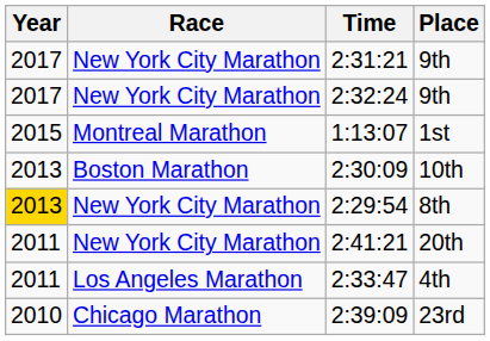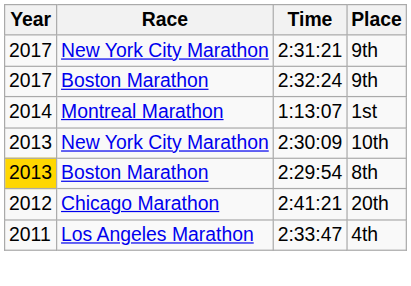2:32:24 | Race: New York City Marathon -> Boston Marathon
1:13:07 | Year: 2015 -> 2014
2:30:09 | Race: Boston Marathon -> New York City Marathon
2:29:54 | Race: New York City Marathon -> Boston Marathon
2:41:21 | Year: 2011 -> 2012
2:41:21 | Race: New York City Marathon -> Chicago Marathon
- row: 2010 | Chicago Marathon | 2:39:09 | 23rd
